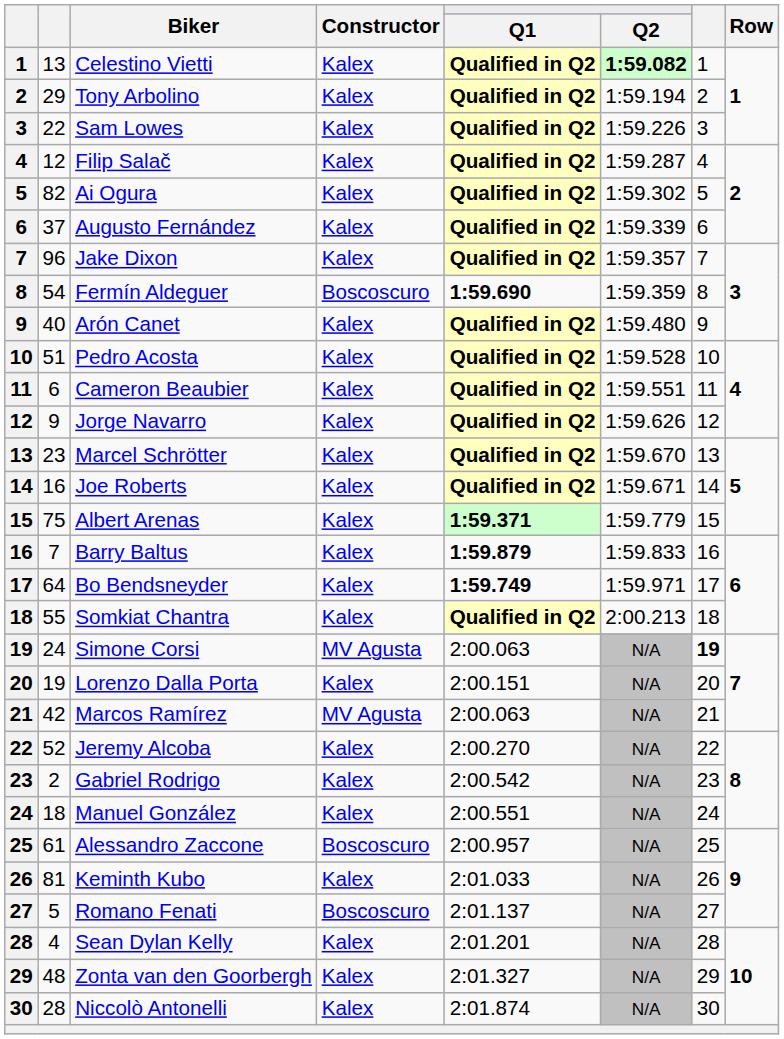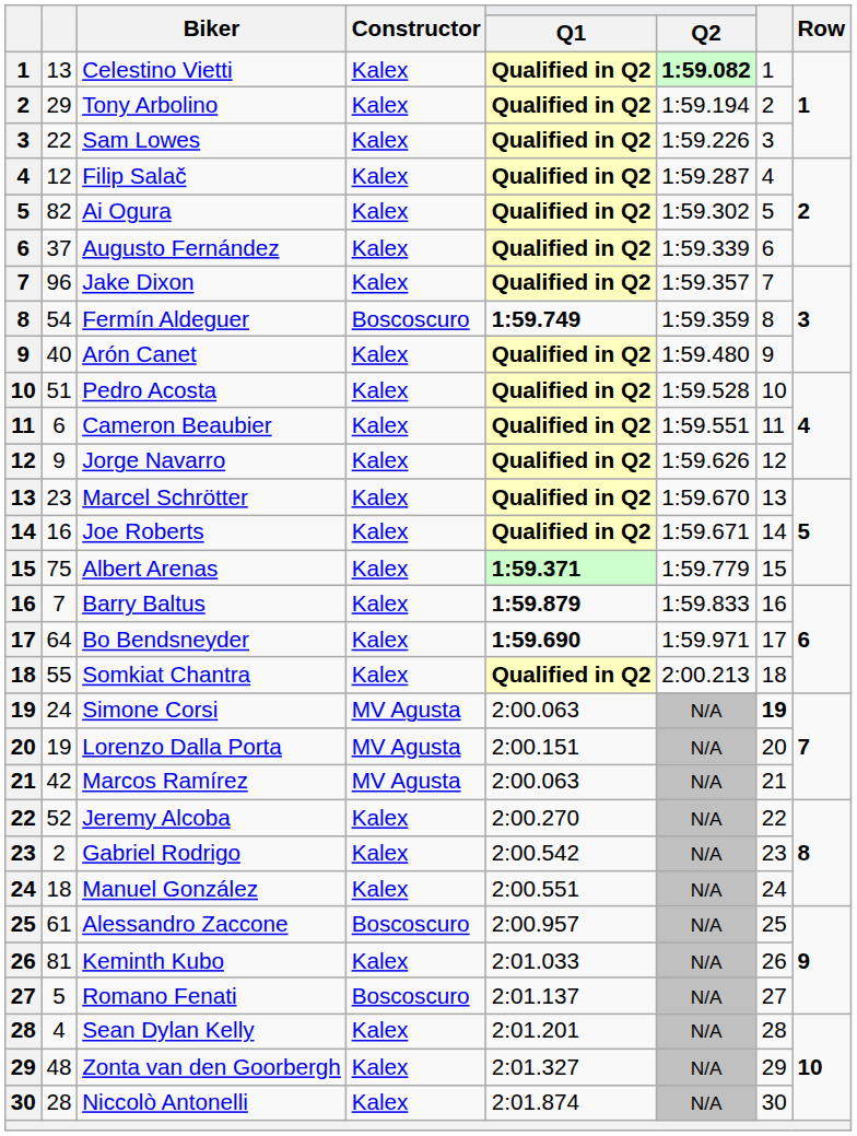Fermín Aldeguer | Q1: 1:59.690 -> 1:59.749
Bo Bendsneyder | Q1: 1:59.749 -> 1:59.690
Lorenzo Dalla Porta | Constructor: Kalex -> MV Agusta
